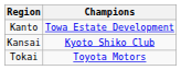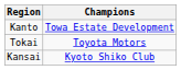rows swapped: Tokai <-> Kansai
